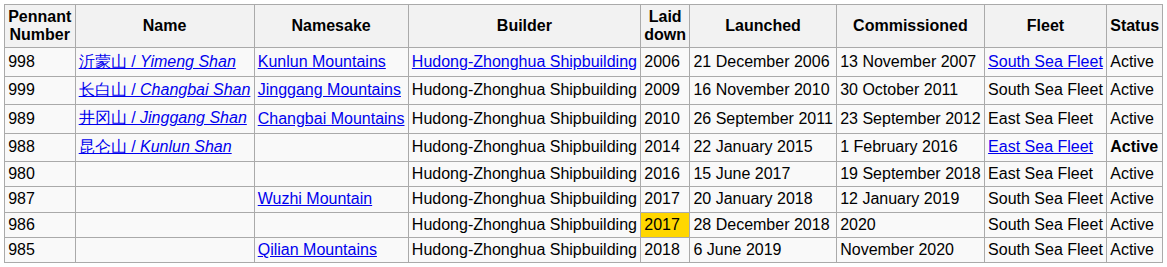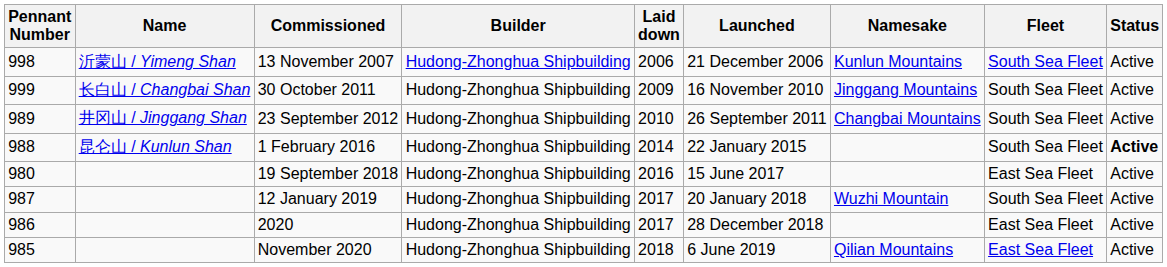columns swapped: Namesake <-> Commissioned
989 | Fleet: East Sea Fleet -> South Sea Fleet
988 | Fleet: East Sea Fleet -> South Sea Fleet
986 | Laid down: gold background -> no background
986 | Fleet: South Sea Fleet -> East Sea Fleet
985 | Fleet: South Sea Fleet -> East Sea Fleet
